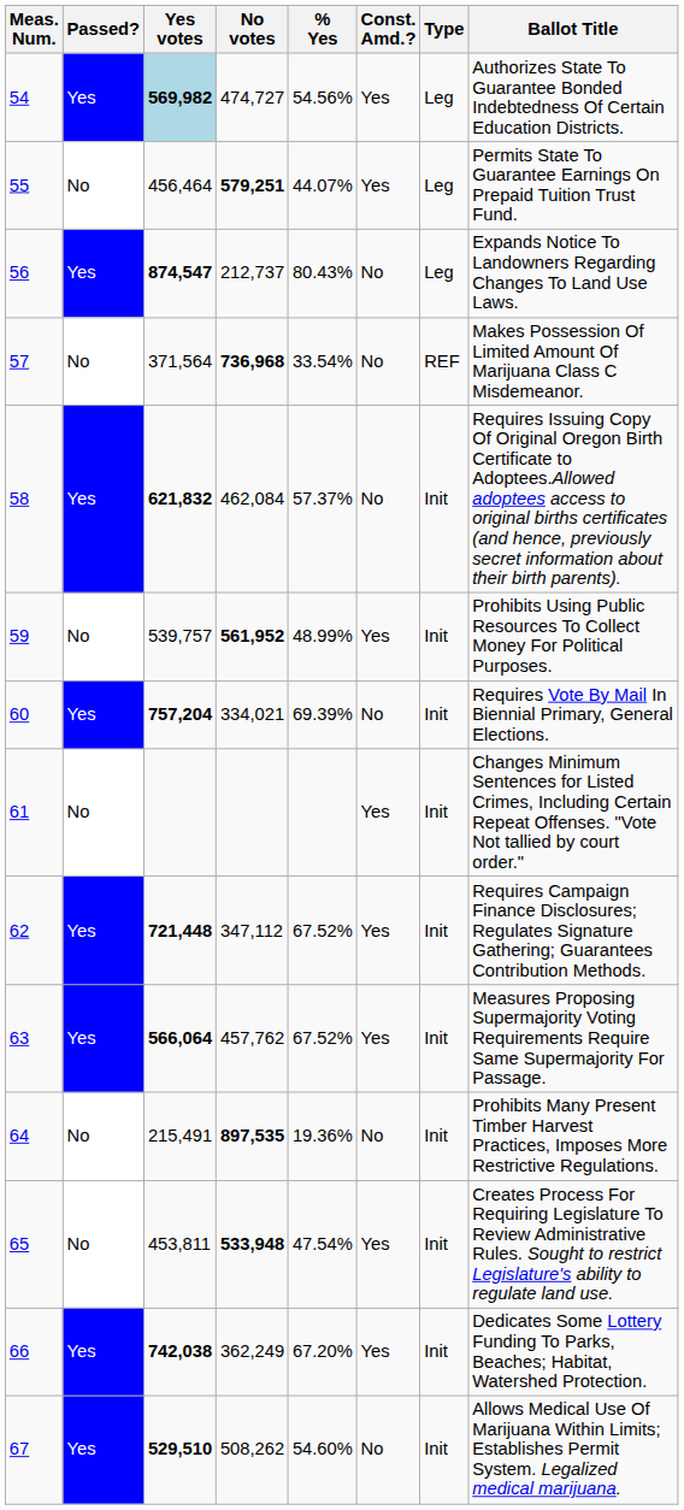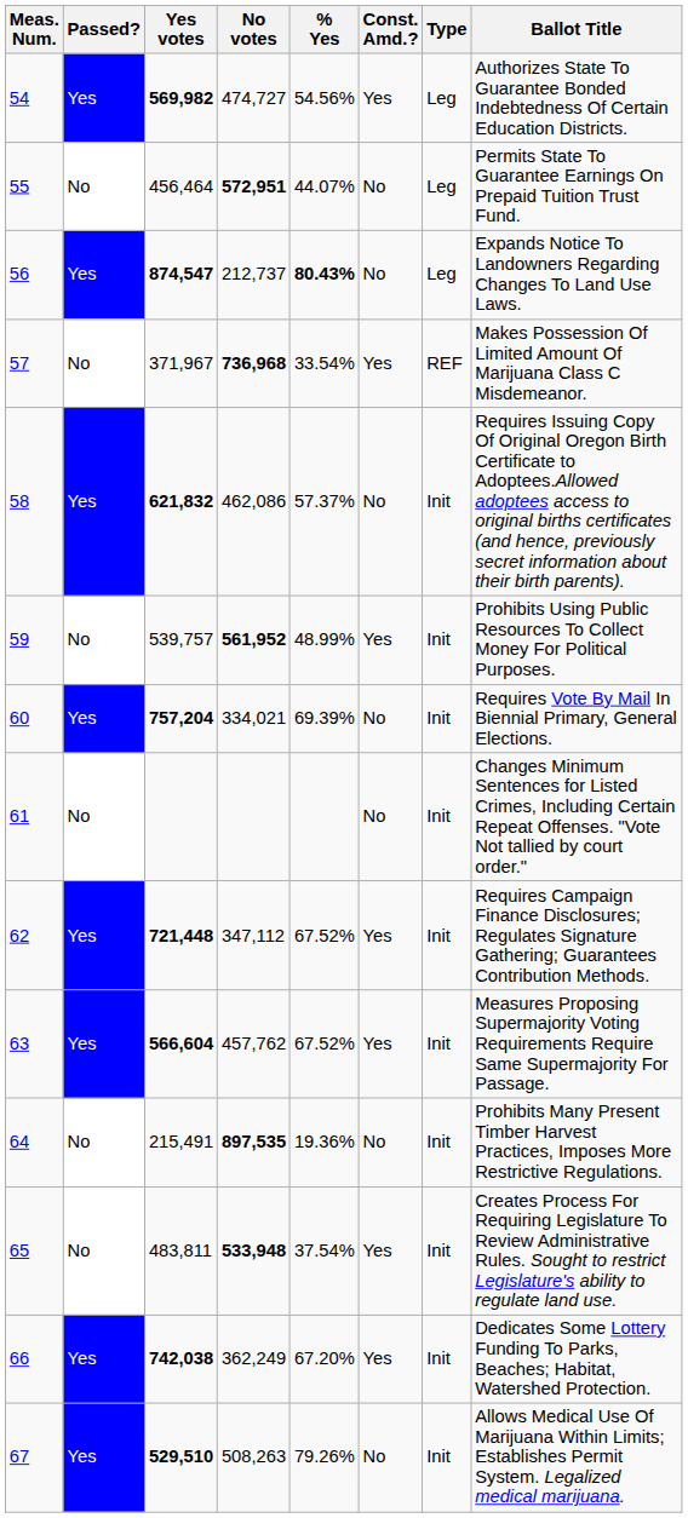54 | Yes votes: lightblue background -> no background
55 | No votes: 579,251 -> 572,951
55 | Const. Amd.?: Yes -> No
56 | % Yes: normal -> bold
57 | Yes votes: 371,564 -> 371,967
57 | Const. Amd.?: No -> Yes
58 | No votes: 462,084 -> 462,086
61 | Const. Amd.?: Yes -> No
63 | Yes votes: 566,064 -> 566,604
65 | Yes votes: 453,811 -> 483,811
65 | % Yes: 47.54% -> 37.54%
67 | No votes: 508,262 -> 508,263
67 | % Yes: 54.60% -> 79.26%
